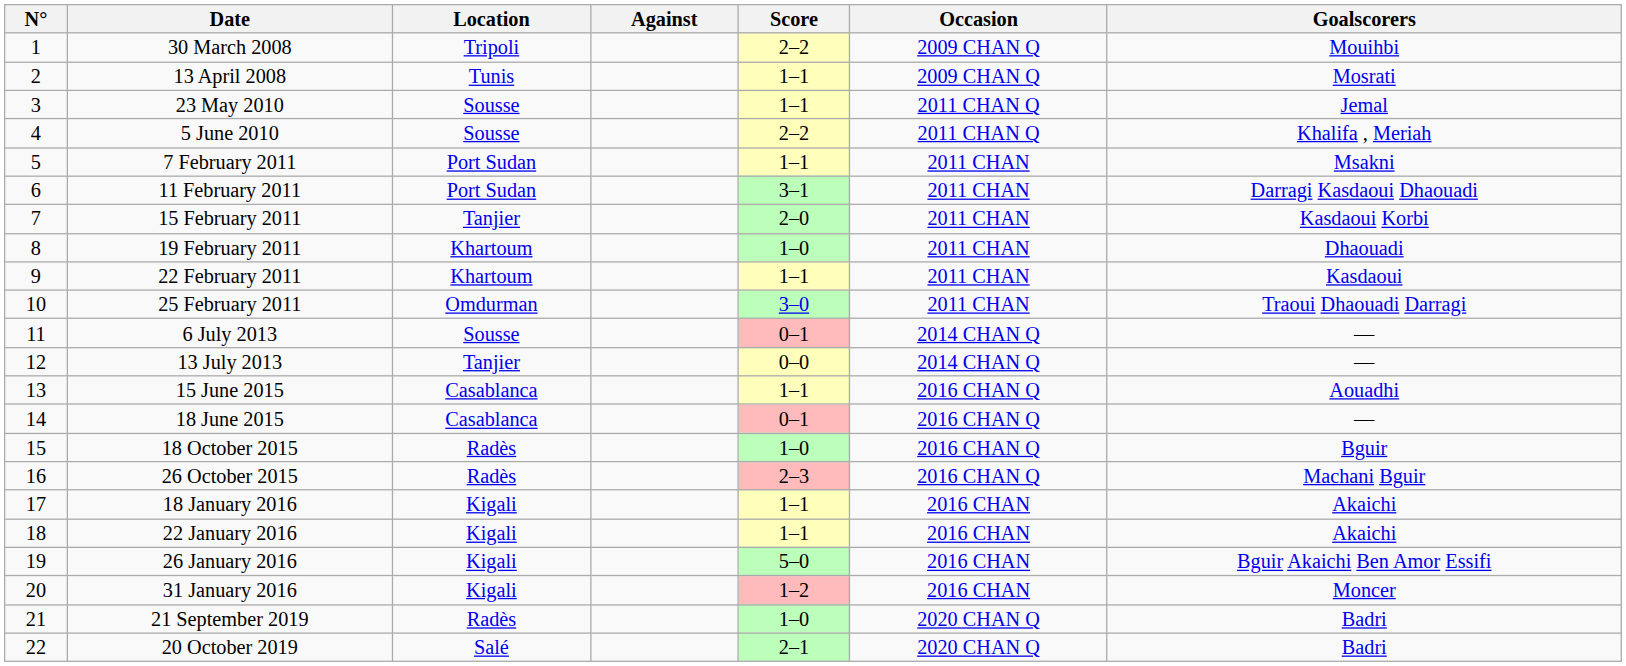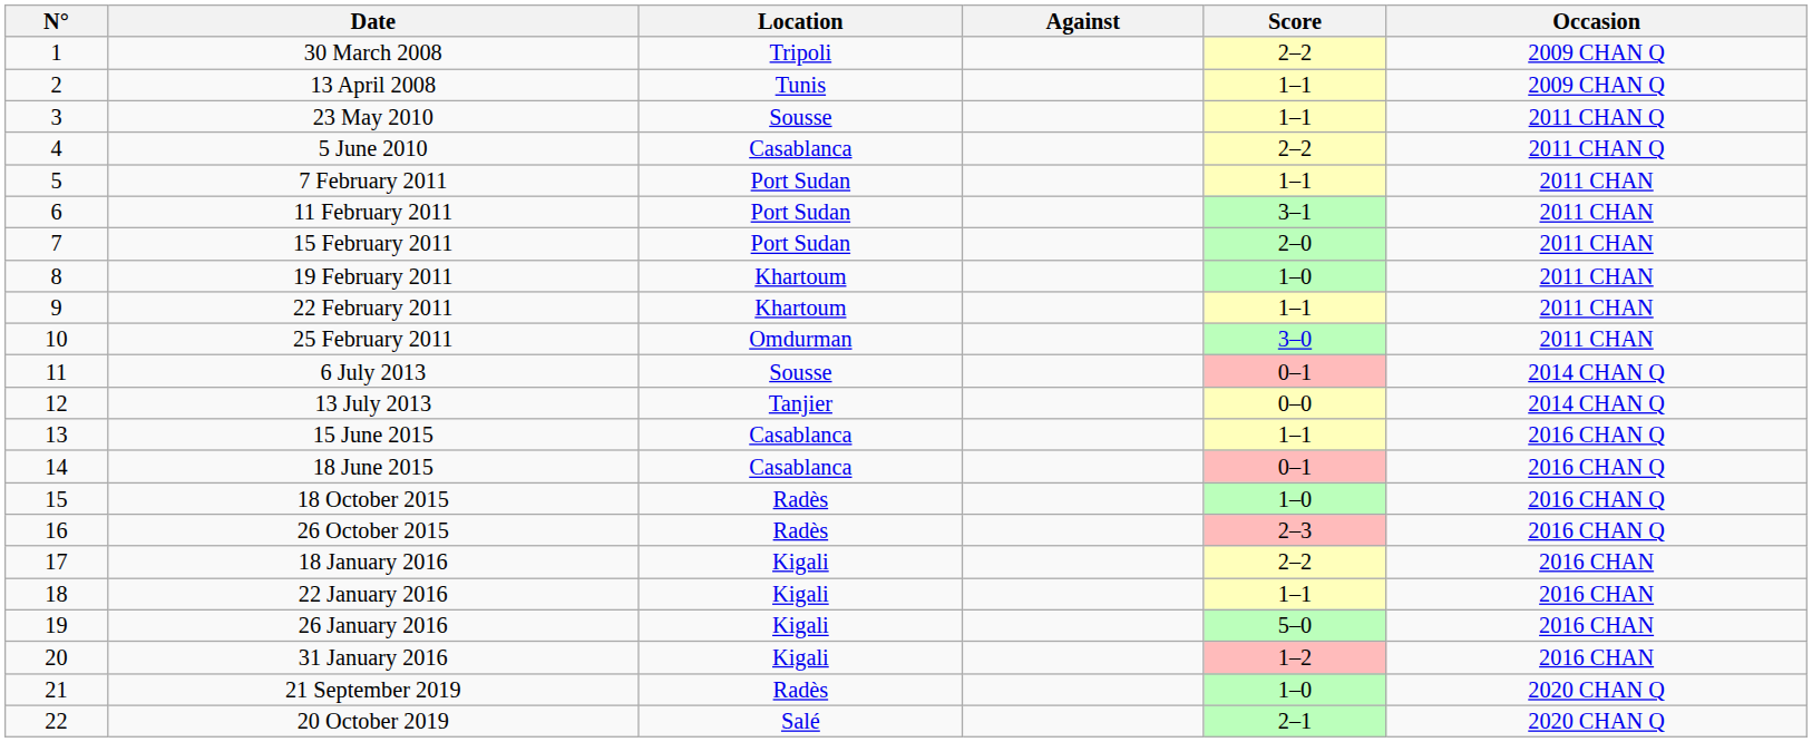- column: Goalscorers | Mouihbi | Mosrati | Jemal | Khalifa , Meriah | Msakni | Darragi Kasdaoui Dhaouadi | Kasdaoui Korbi | Dhaouadi | Kasdaoui | Traoui Dhaouadi Darragi | — | — | Aouadhi | — | Bguir | Machani Bguir | Akaichi | Akaichi | Bguir Akaichi Ben Amor Essifi | Moncer | Badri | Badri
5 June 2010 | Location: Sousse -> Casablanca
15 February 2011 | Location: Tanjier -> Port Sudan
18 January 2016 | Score: 1–1 -> 2–2
